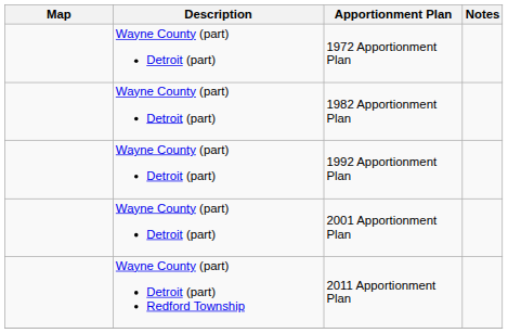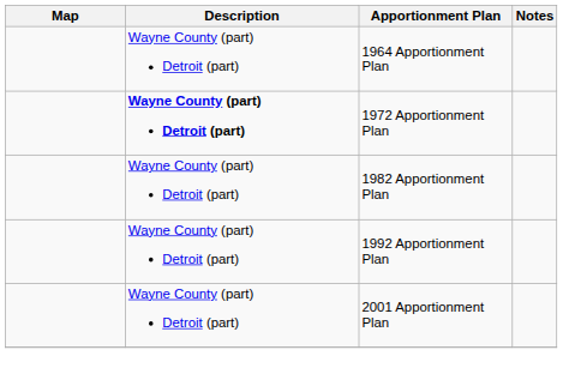+ row: Wayne County (part) Detroit (part) | 1964 Apportionment Plan
1972 Apportionment Plan | Description: normal -> bold
- row: Wayne County (part) Detroit (part) Redford Township | 2011 Apportionment Plan
